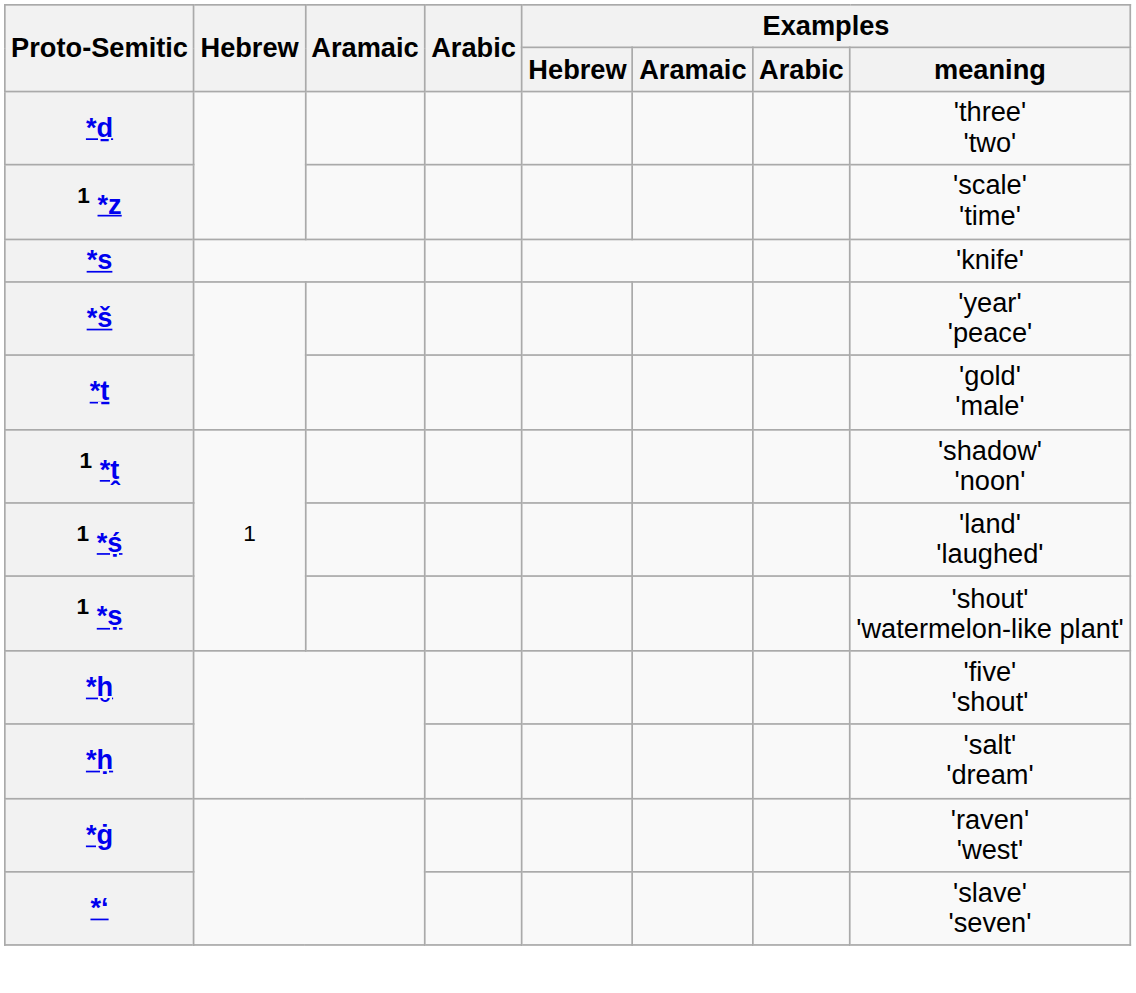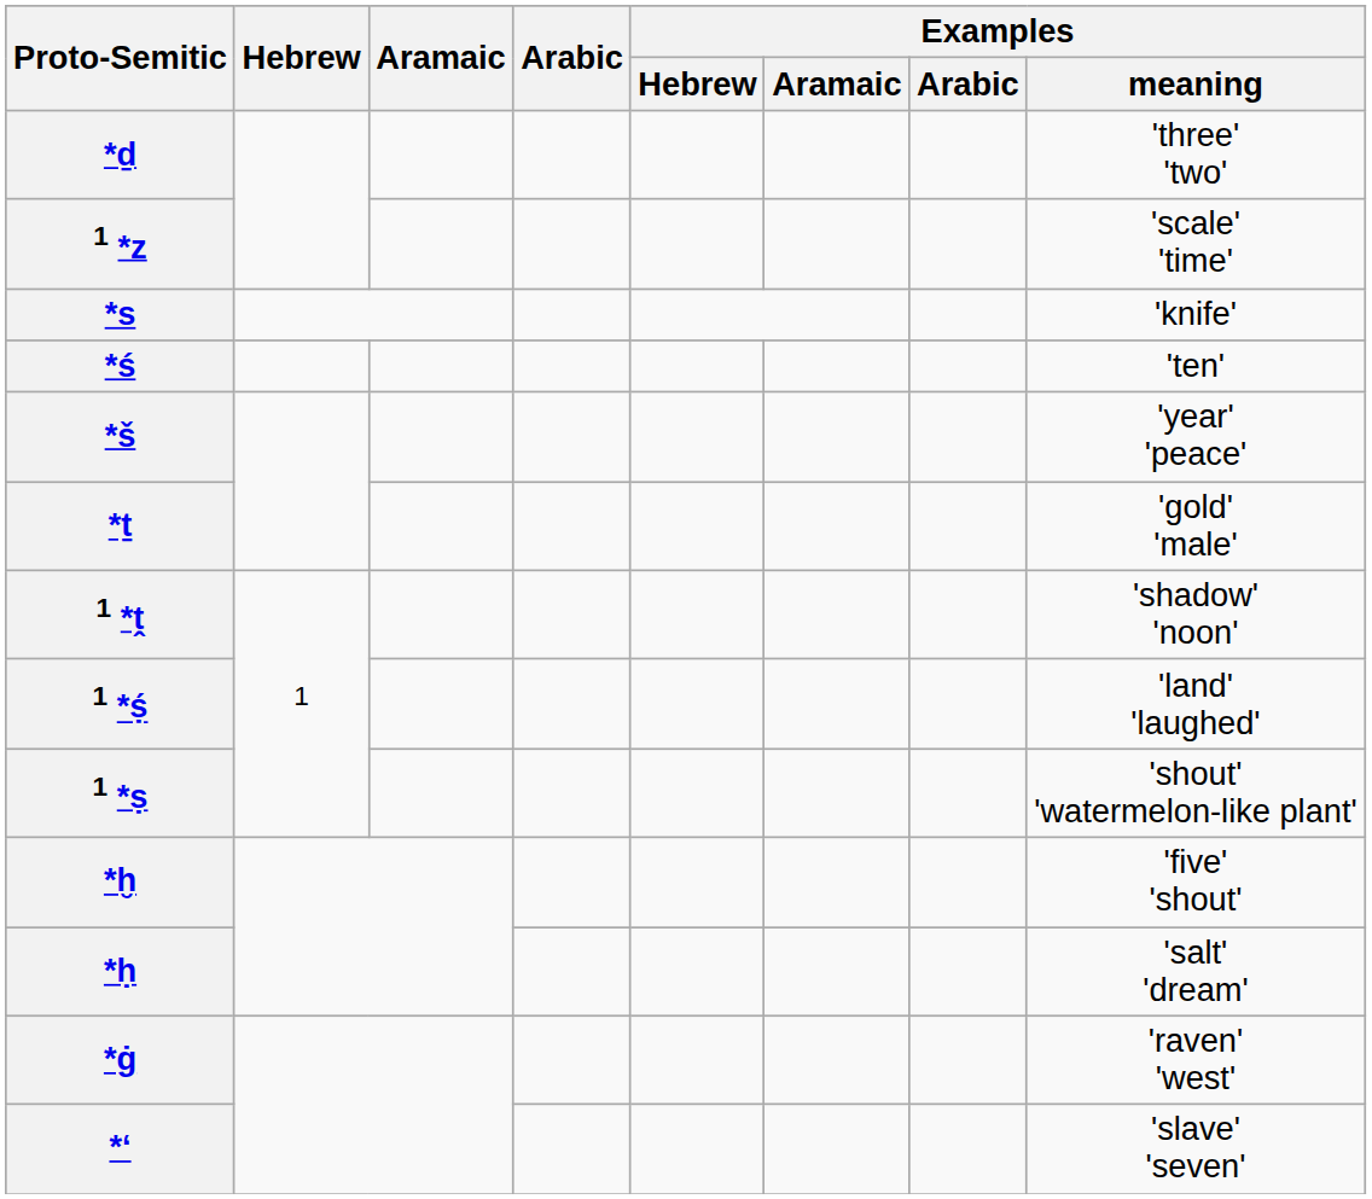+ row: *ś | 'ten'
